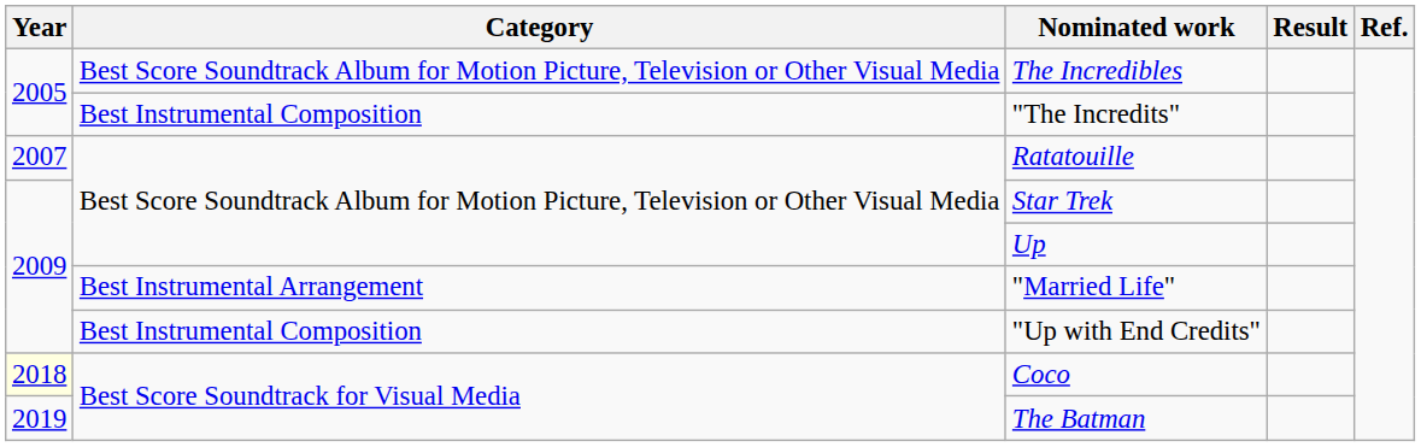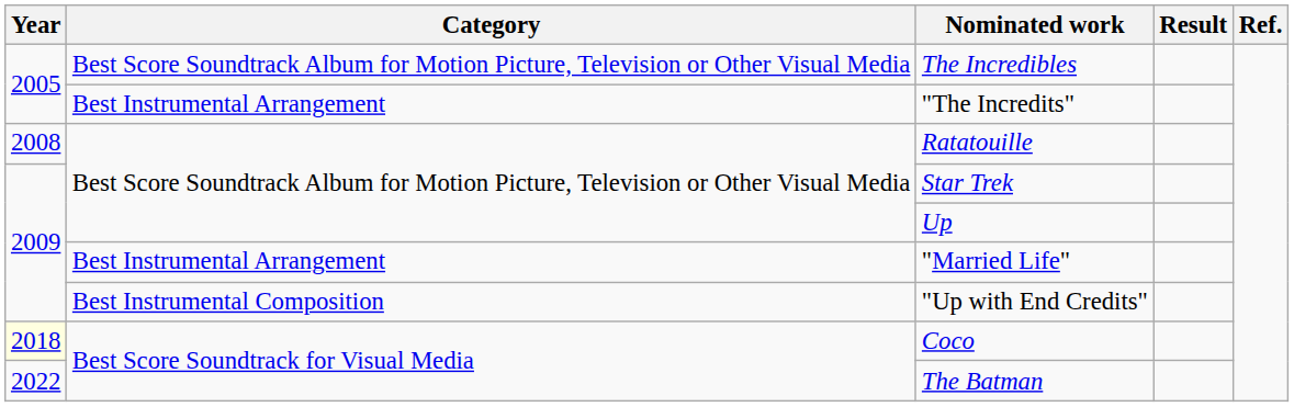"The Incredits" | Category: Best Instrumental Composition -> Best Instrumental Arrangement
Ratatouille | Year: 2007 -> 2008
The Batman | Year: 2019 -> 2022
